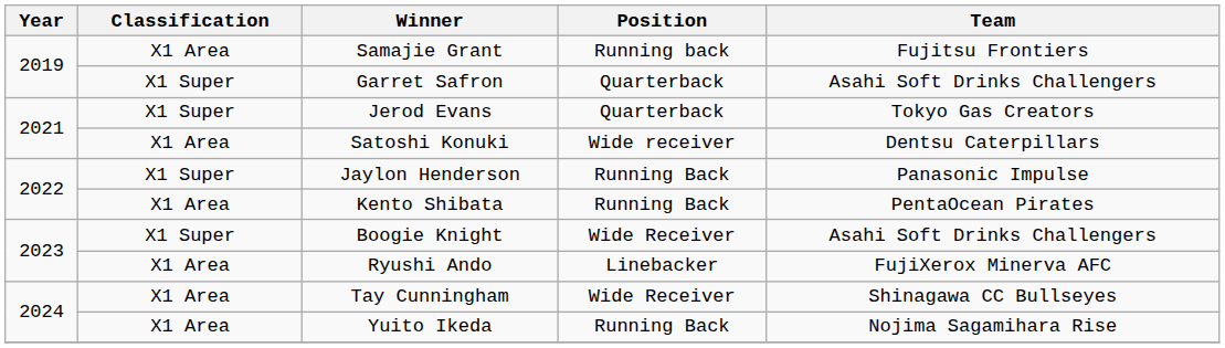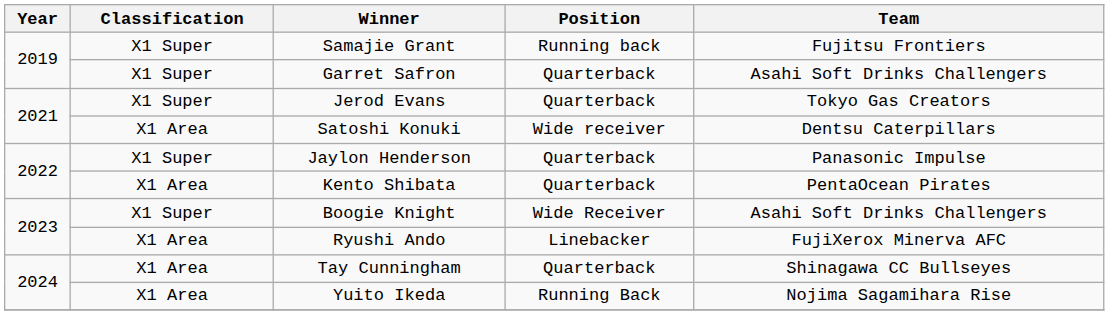Samajie Grant | Classification: X1 Area -> X1 Super
Jaylon Henderson | Position: Running Back -> Quarterback
Kento Shibata | Position: Running Back -> Quarterback
Tay Cunningham | Position: Wide Receiver -> Quarterback
